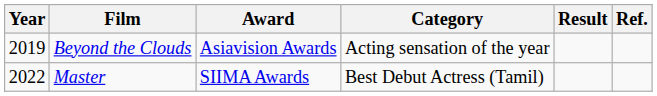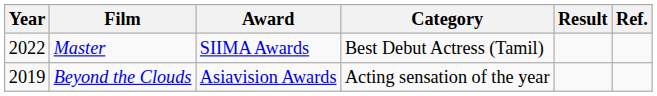rows swapped: Beyond the Clouds <-> Master
